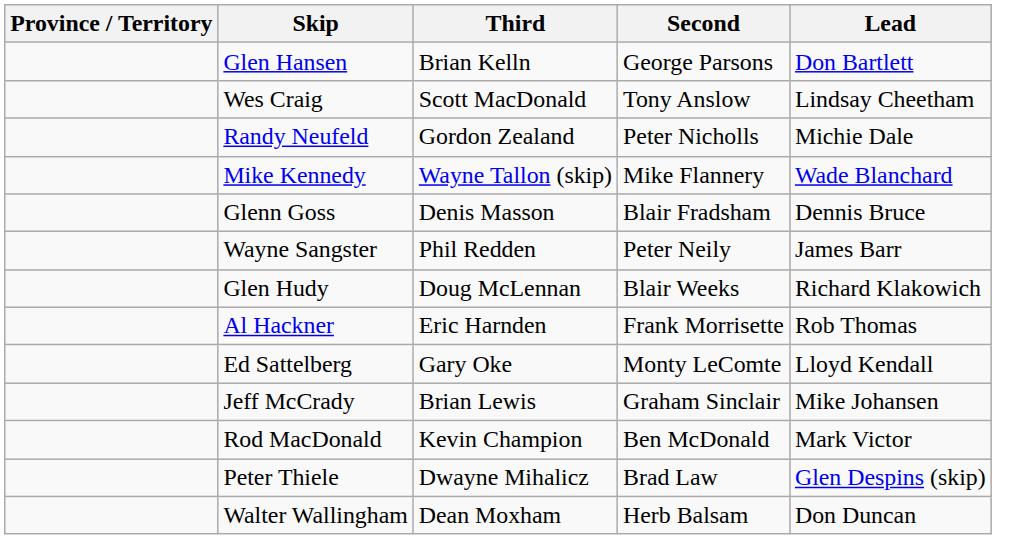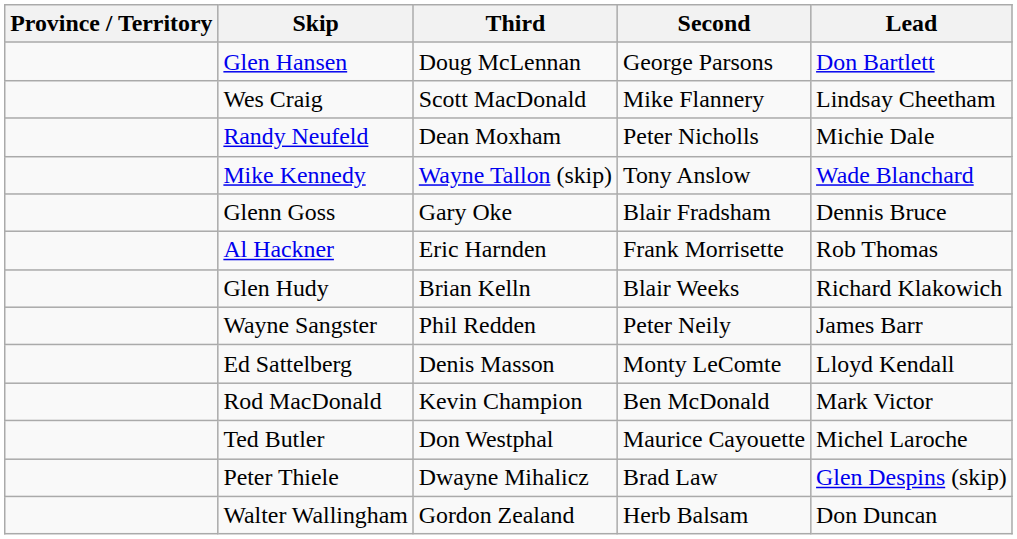Glen Hansen | Third: Brian Kelln -> Doug McLennan
Wes Craig | Second: Tony Anslow -> Mike Flannery
Randy Neufeld | Third: Gordon Zealand -> Dean Moxham
Mike Kennedy | Second: Mike Flannery -> Tony Anslow
Glenn Goss | Third: Denis Masson -> Gary Oke
rows swapped: Al Hackner <-> Wayne Sangster
Glen Hudy | Third: Doug McLennan -> Brian Kelln
Ed Sattelberg | Third: Gary Oke -> Denis Masson
- row: Jeff McCrady | Brian Lewis | Graham Sinclair | Mike Johansen
+ row: Ted Butler | Don Westphal | Maurice Cayouette | Michel Laroche
Walter Wallingham | Third: Dean Moxham -> Gordon Zealand
